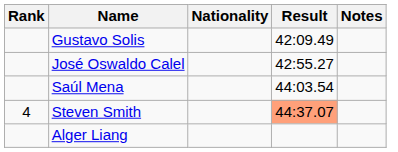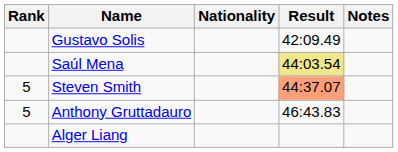- row: José Oswaldo Calel | 42:55.27
Saúl Mena | Result: no background -> khaki background
Steven Smith | Rank: 4 -> 5
+ row: 5 | Anthony Gruttadauro | 46:43.83
